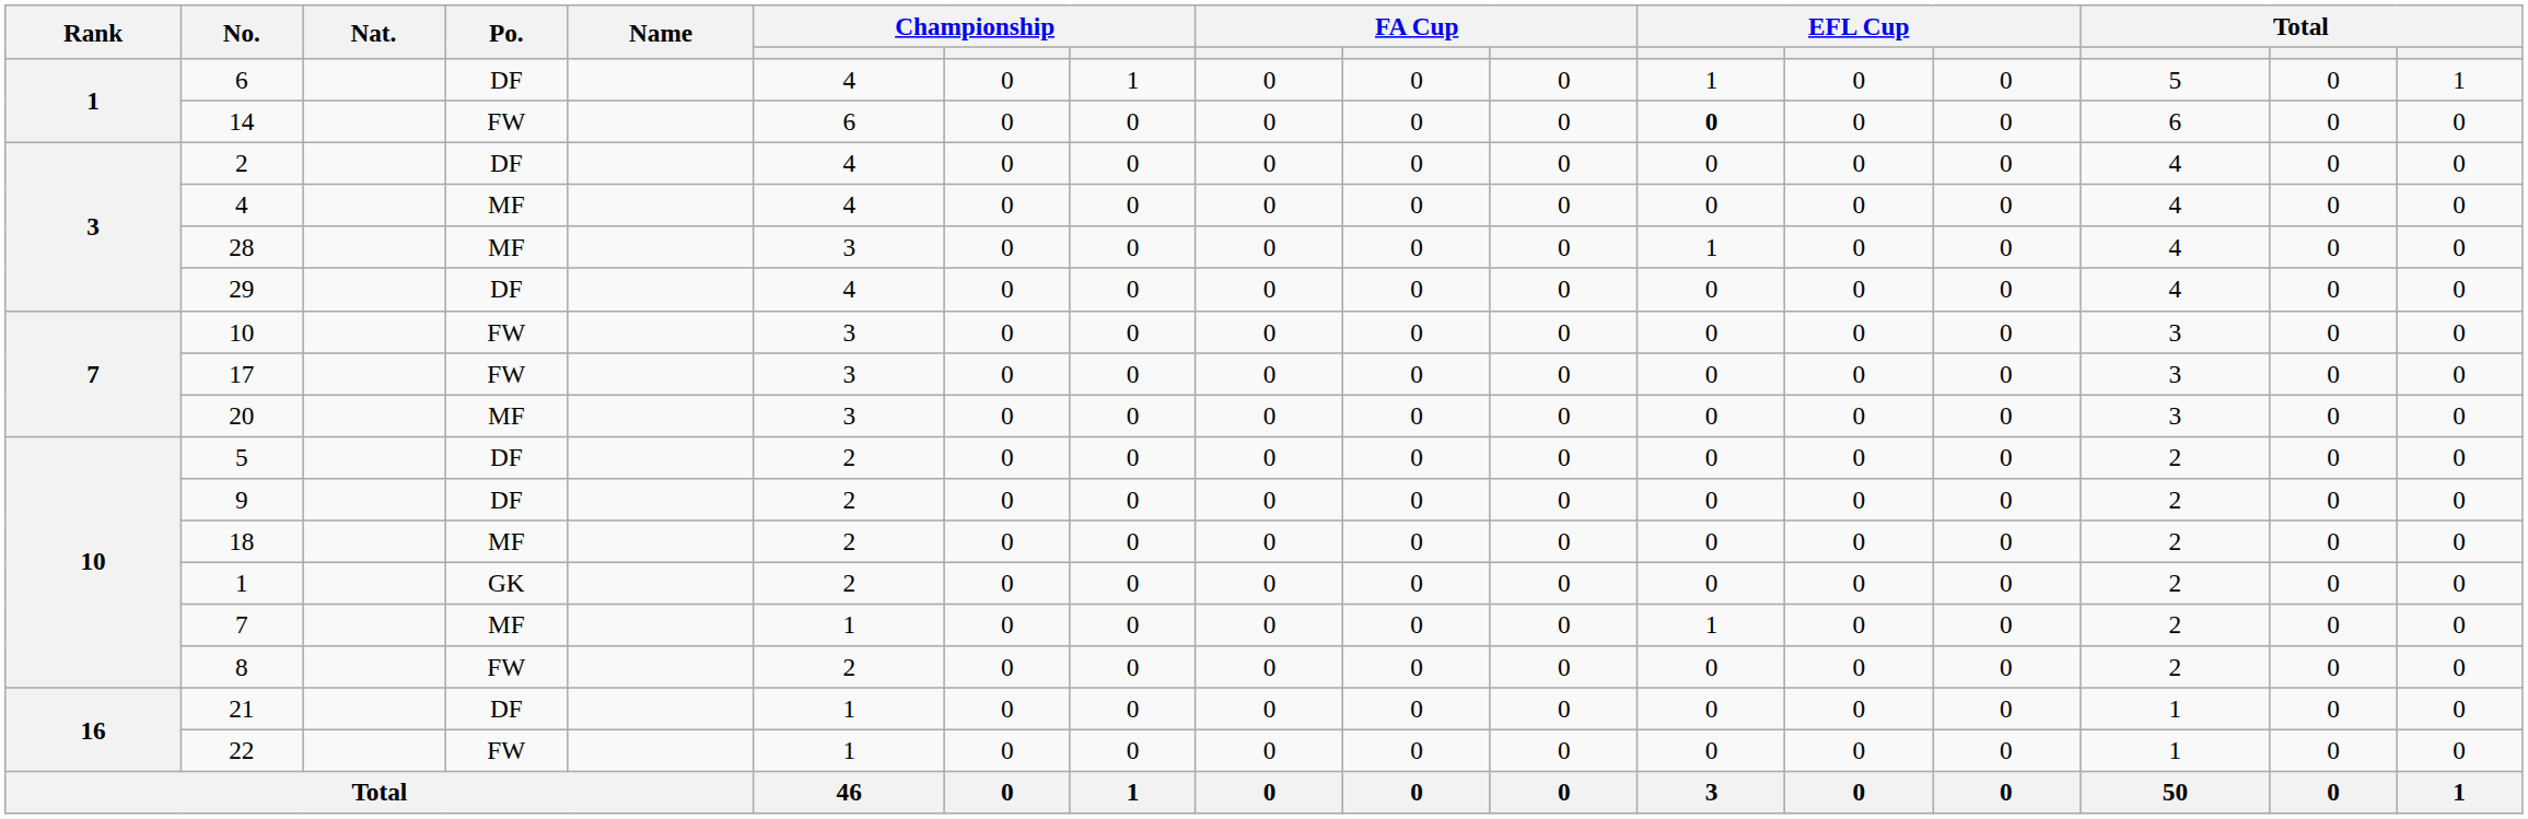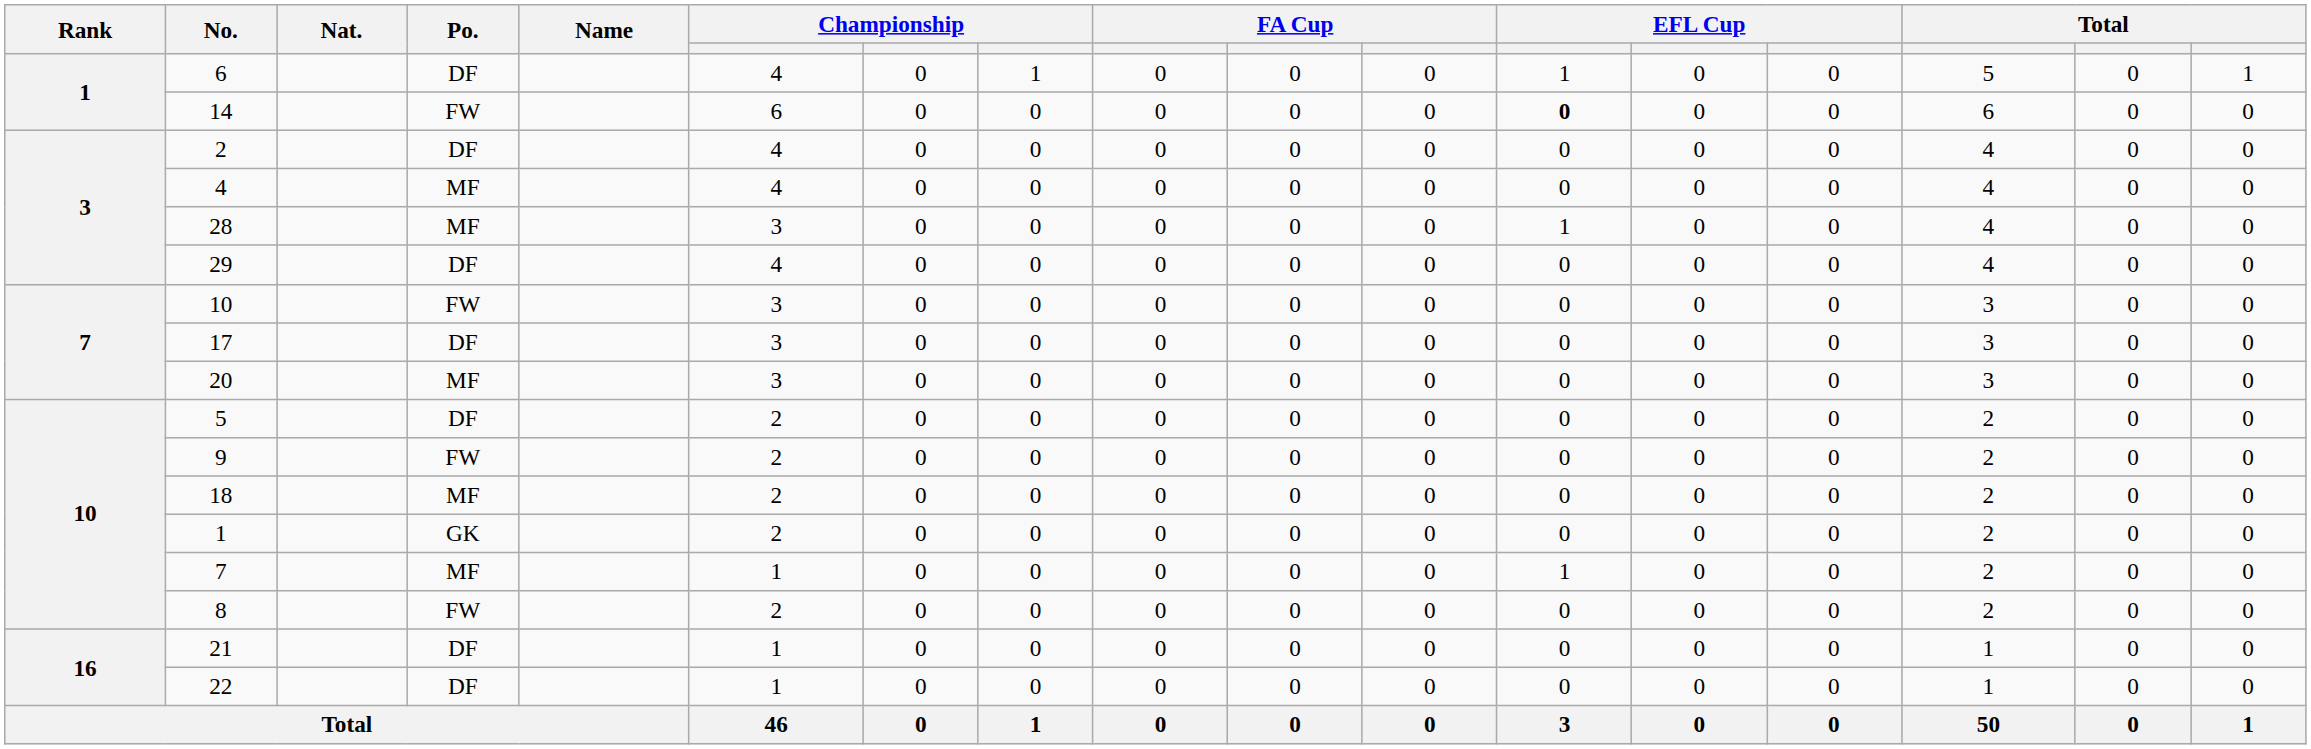17 | Po.: FW -> DF
9 | Po.: DF -> FW
22 | Po.: FW -> DF
